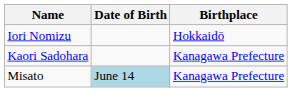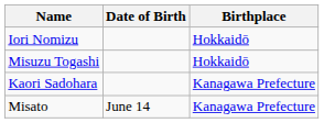+ row: Misuzu Togashi | Hokkaidō
Misato | Date of Birth: lightblue background -> no background
